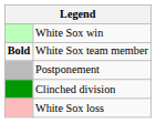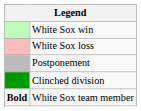rows swapped: White Sox loss <-> White Sox team member
